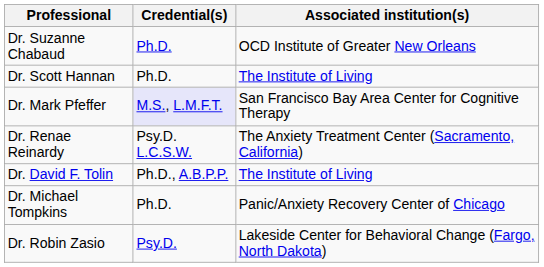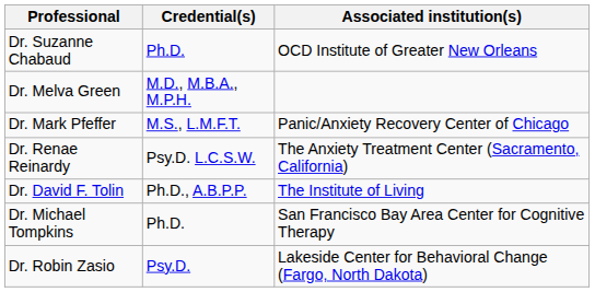+ row: Dr. Melva Green | M.D., M.B.A., M.P.H.
- row: Dr. Scott Hannan | Ph.D. | The Institute of Living
Dr. Mark Pfeffer | Credential(s): lavender background -> no background
Dr. Mark Pfeffer | Associated institution(s): San Francisco Bay Area Center for Cognitive Therapy -> Panic/Anxiety Recovery Center of Chicago
Dr. Michael Tompkins | Associated institution(s): Panic/Anxiety Recovery Center of Chicago -> San Francisco Bay Area Center for Cognitive Therapy
